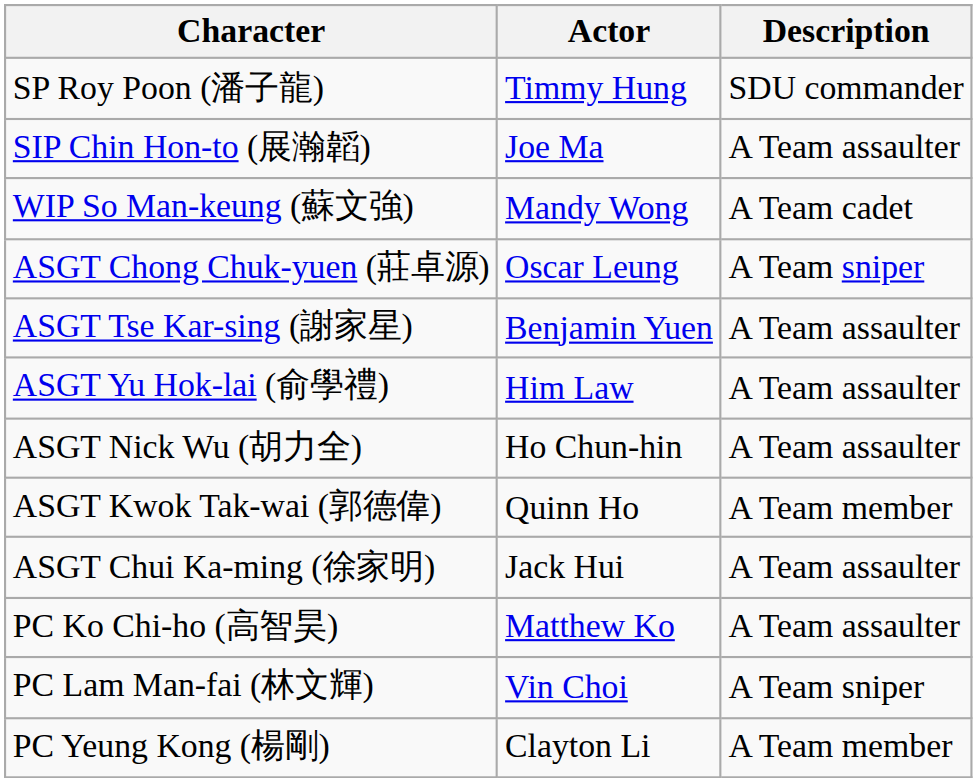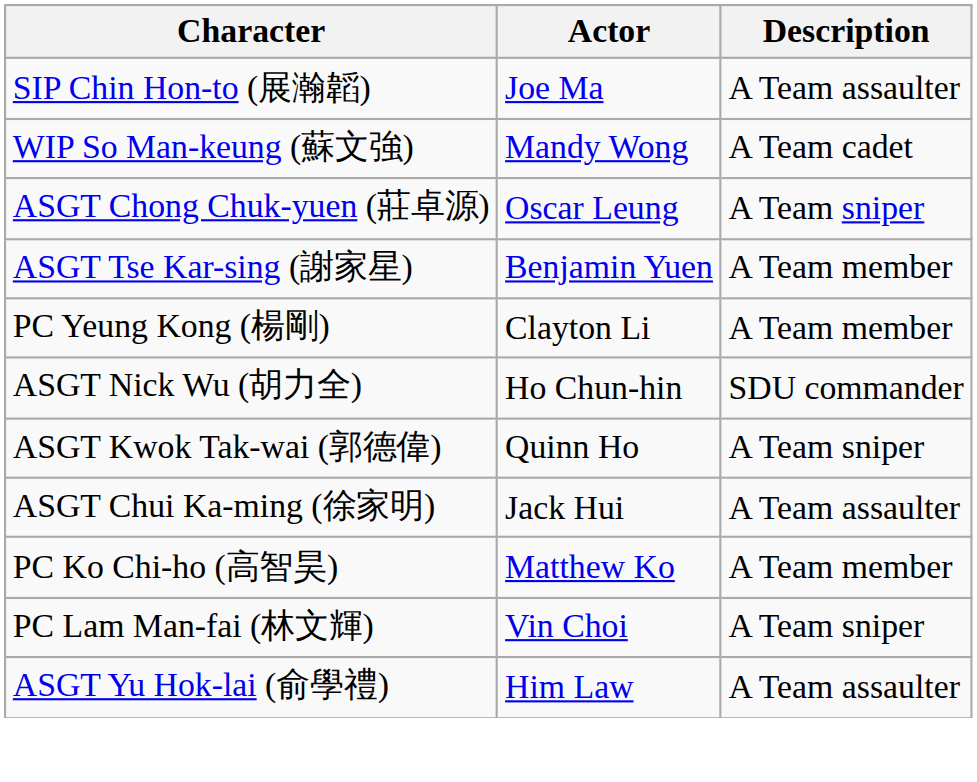- row: SP Roy Poon (潘子龍) | Timmy Hung | SDU commander
ASGT Tse Kar-sing (謝家星) | Description: A Team assaulter -> A Team member
rows swapped: ASGT Yu Hok-lai (俞學禮) <-> PC Yeung Kong (楊剛)
ASGT Nick Wu (胡力全) | Description: A Team assaulter -> SDU commander
ASGT Kwok Tak-wai (郭德偉) | Description: A Team member -> A Team sniper
PC Ko Chi-ho (高智昊) | Description: A Team assaulter -> A Team member
